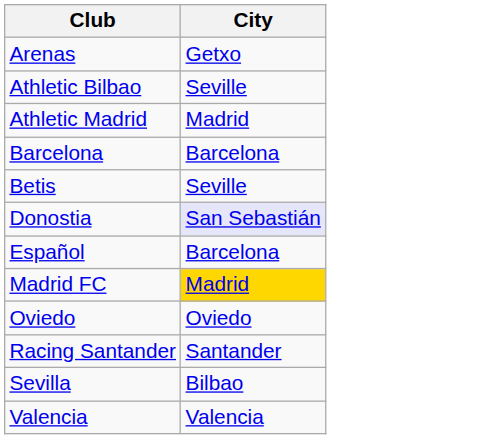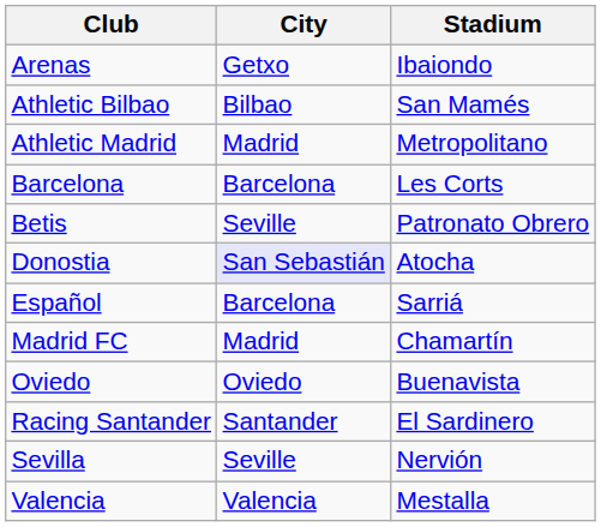+ column: Stadium | Ibaiondo | San Mamés | Metropolitano | Les Corts | Patronato Obrero | Atocha | Sarriá | Chamartín | Buenavista | El Sardinero | Nervión | Mestalla
Athletic Bilbao | City: Seville -> Bilbao
Madrid FC | City: gold background -> no background
Sevilla | City: Bilbao -> Seville
